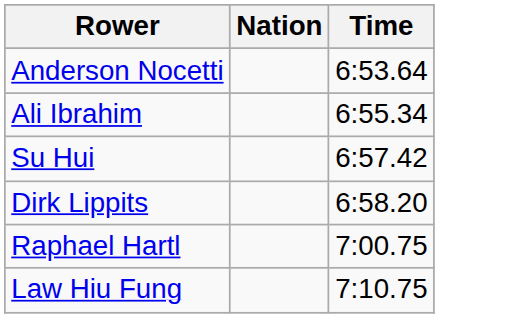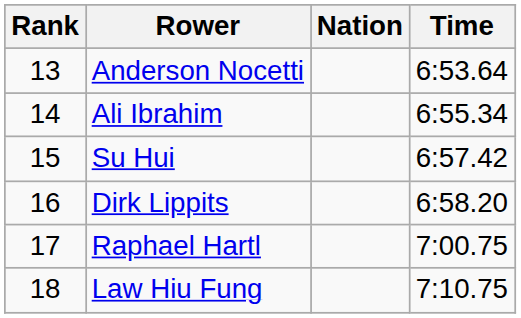+ column: Rank | 13 | 14 | 15 | 16 | 17 | 18
